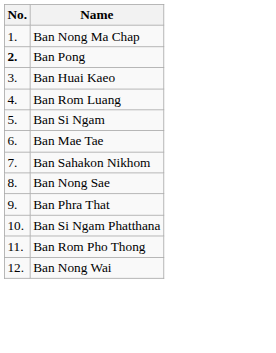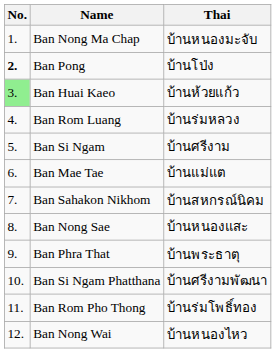+ column: Thai | บ้านหนองมะจับ | บ้านโป่ง | บ้านห้วยแก้ว | บ้านร่มหลวง | บ้านศรีงาม | บ้านแม่แต | บ้านสหกรณ์นิคม | บ้านหนองแสะ | บ้านพระธาตุ | บ้านศรีงามพัฒนา | บ้านร่มโพธิ์ทอง | บ้านหนองไหว
Ban Huai Kaeo | No.: no background -> lightgreen background
